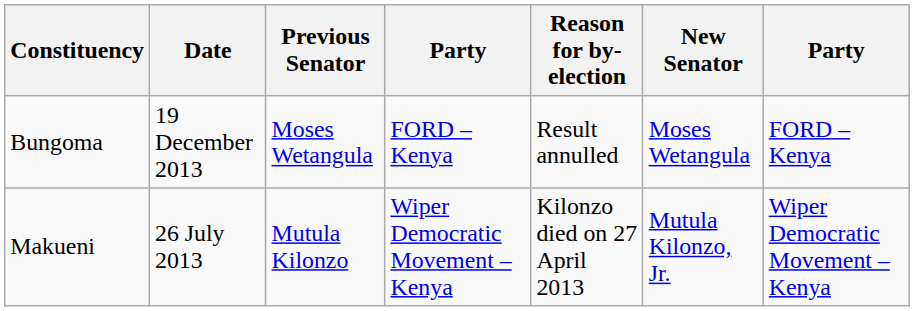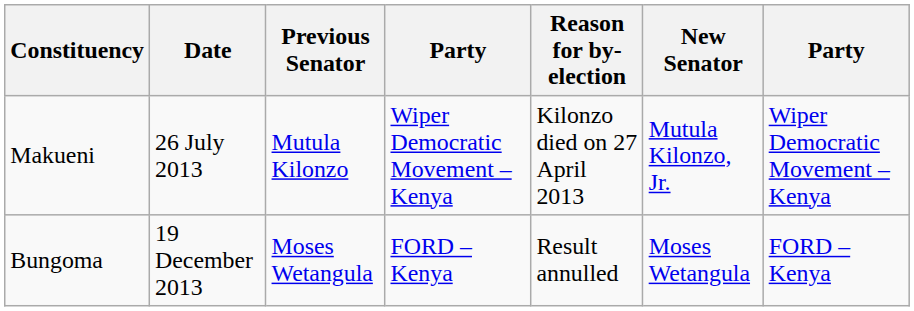rows swapped: Makueni <-> Bungoma
